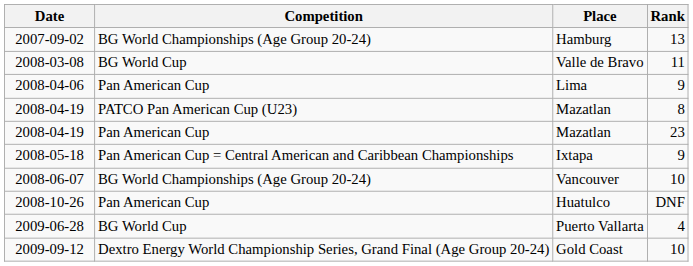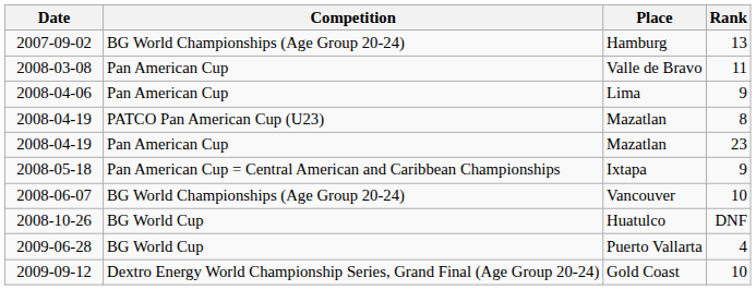Valle de Bravo | Competition: BG World Cup -> Pan American Cup
Huatulco | Competition: Pan American Cup -> BG World Cup
